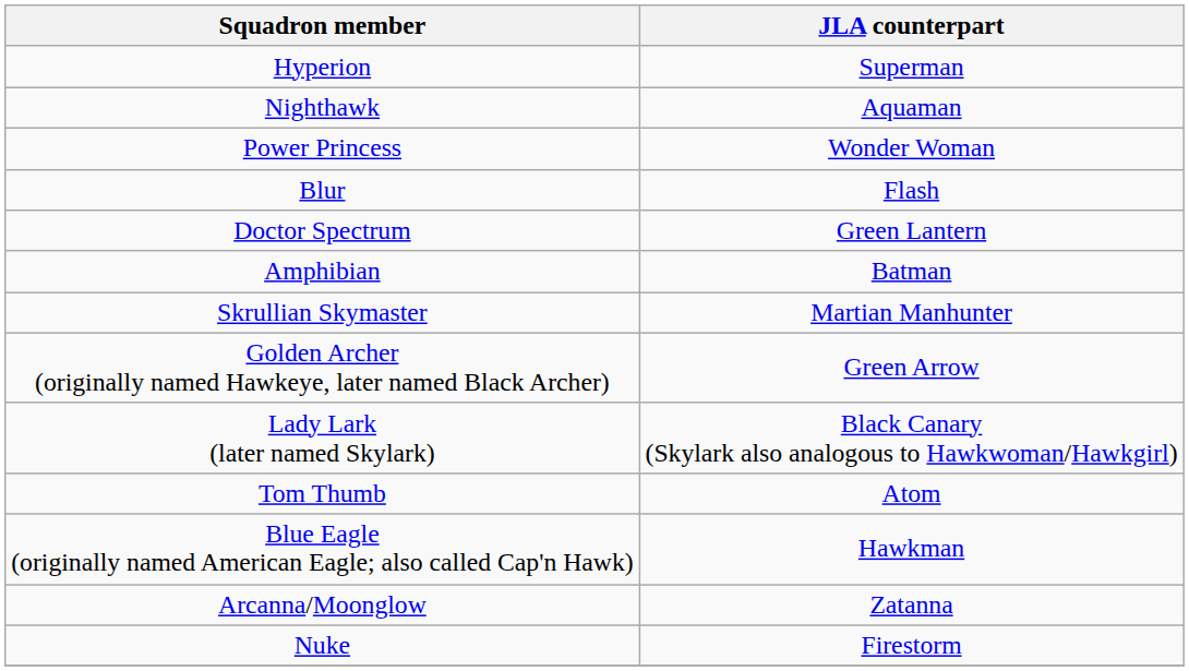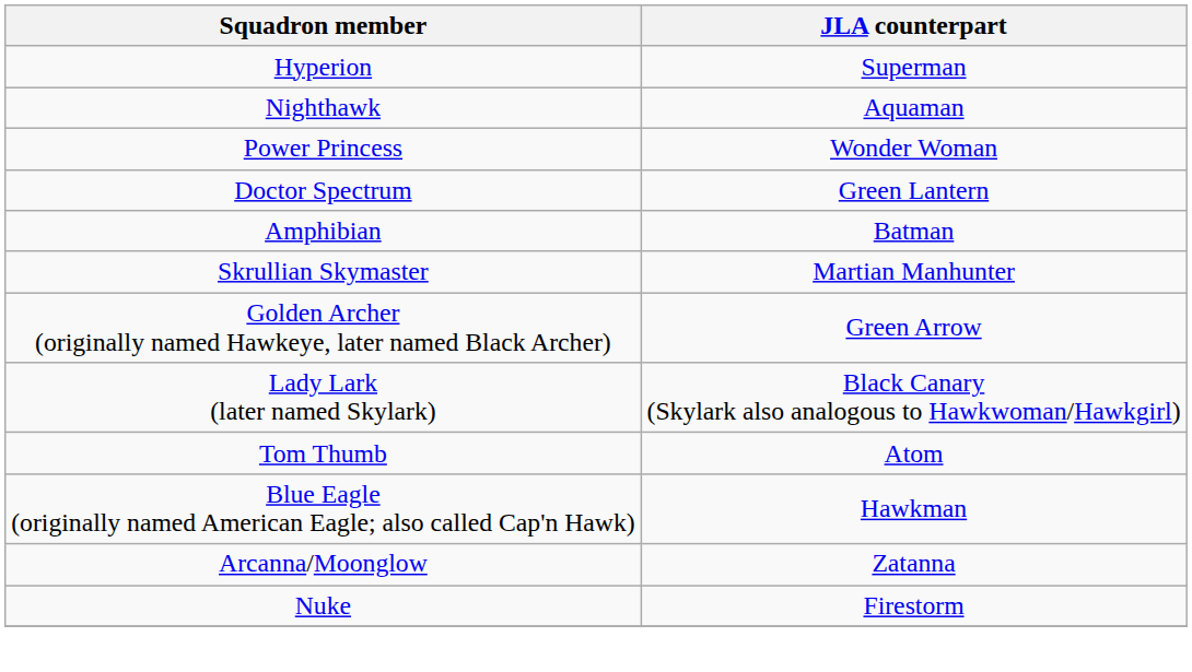- row: Blur | Flash
